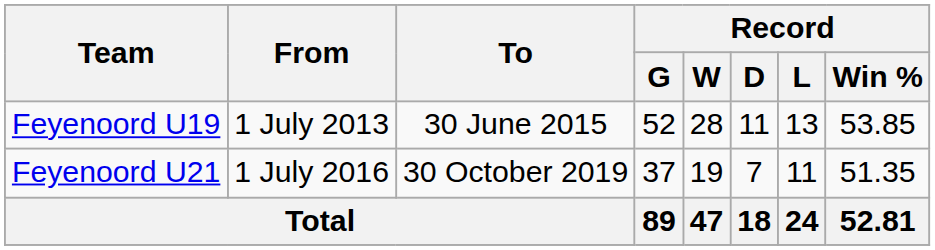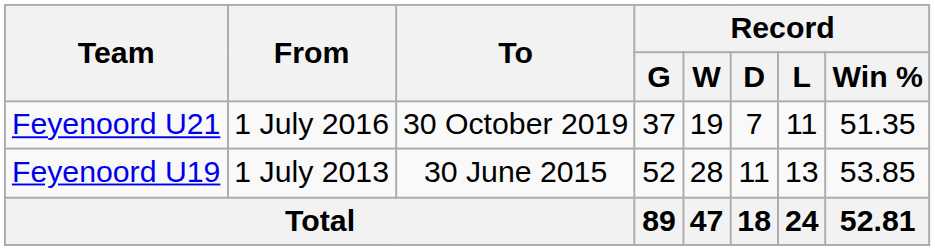rows swapped: Feyenoord U19 <-> Feyenoord U21
